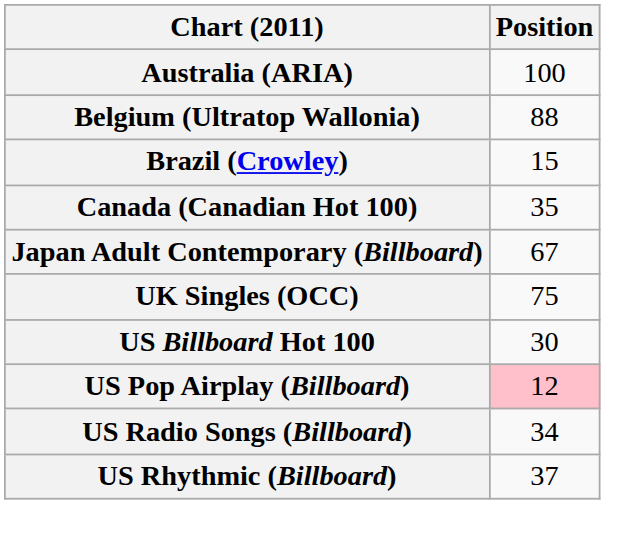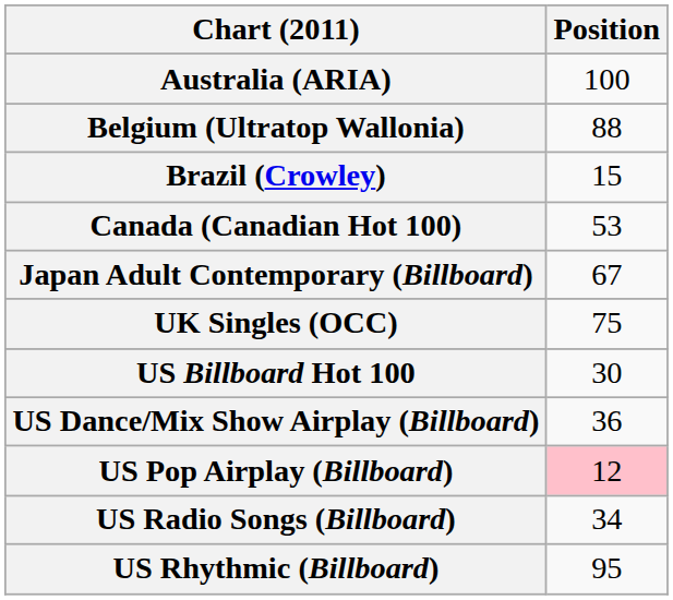Canada (Canadian Hot 100) | Position: 35 -> 53
+ row: US Dance/Mix Show Airplay (Billboard) | 36
US Rhythmic (Billboard) | Position: 37 -> 95
